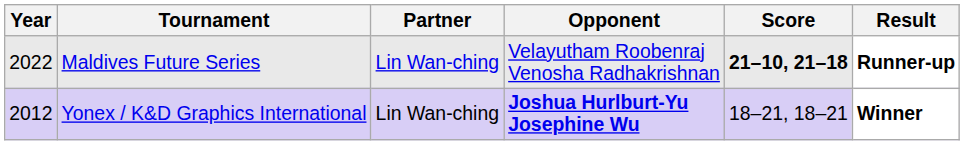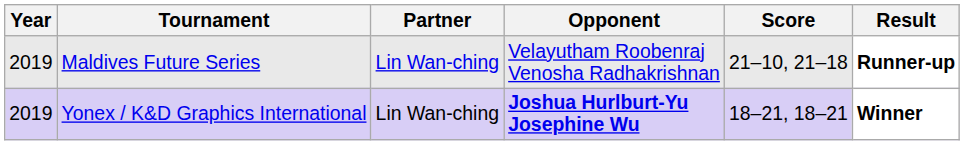Maldives Future Series | Year: 2022 -> 2019
Maldives Future Series | Score: bold -> normal
Yonex / K&D Graphics International | Year: 2012 -> 2019
